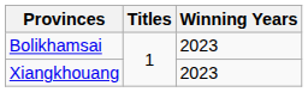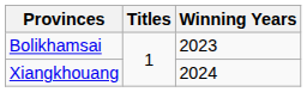Xiangkhouang | Winning Years: 2023 -> 2024
